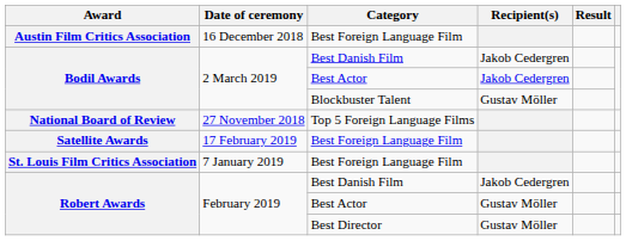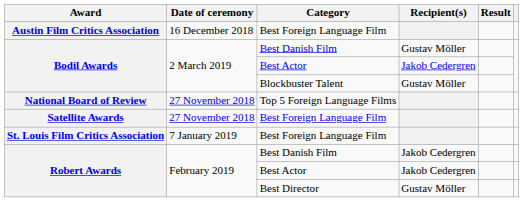Bodil Awards / Best Danish Film | Recipient(s): Jakob Cedergren -> Gustav Möller
Satellite Awards | Date of ceremony: 17 February 2019 -> 27 November 2018
Robert Awards / Best Actor | Recipient(s): Gustav Möller -> Jakob Cedergren
